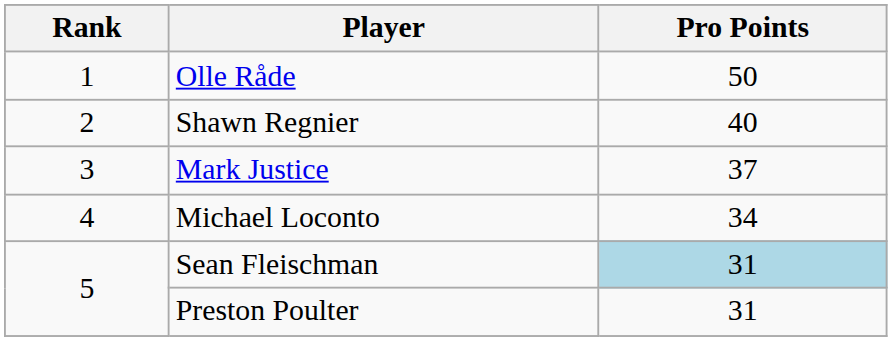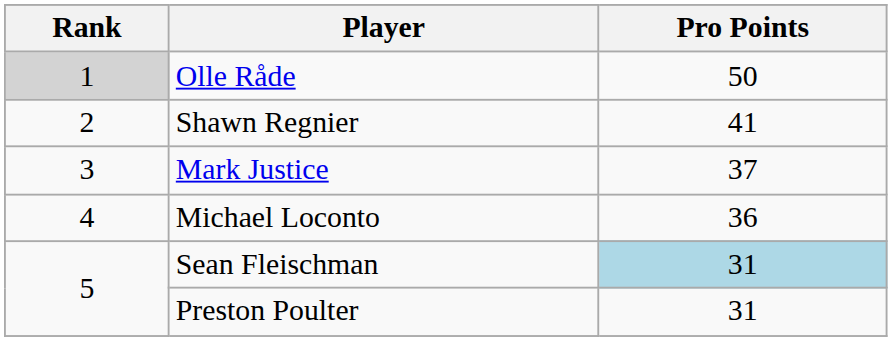Olle Råde | Rank: no background -> lightgrey background
Shawn Regnier | Pro Points: 40 -> 41
Michael Loconto | Pro Points: 34 -> 36
